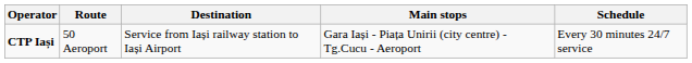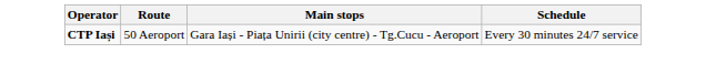- column: Destination | Service from Iași railway station to Iași Airport
